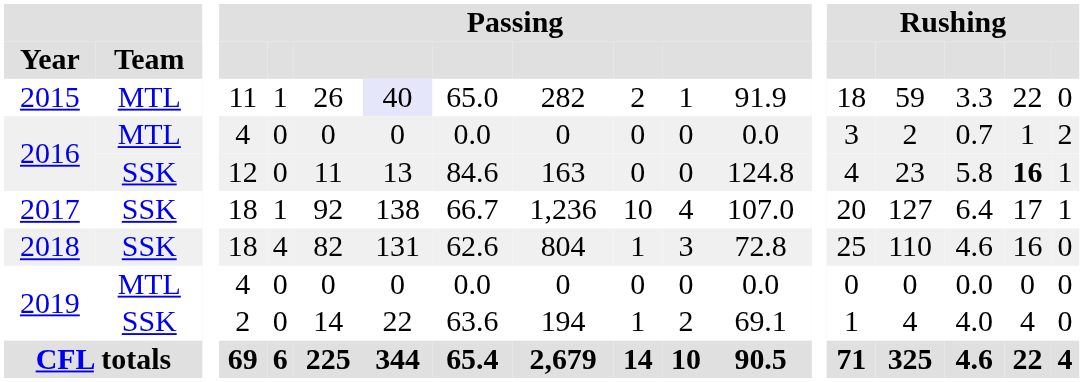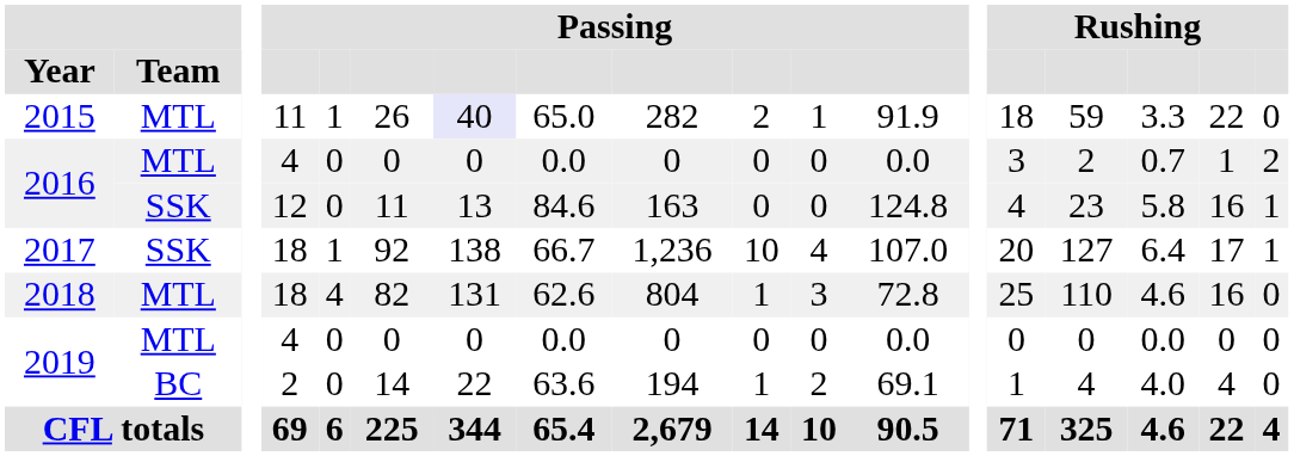2016 / 12 | column 17: bold -> normal
2018 | Team: SSK -> MTL
2019 / 2 | Team: SSK -> BC
